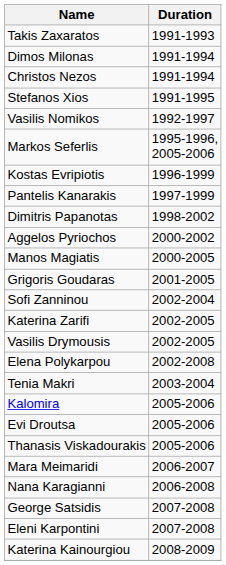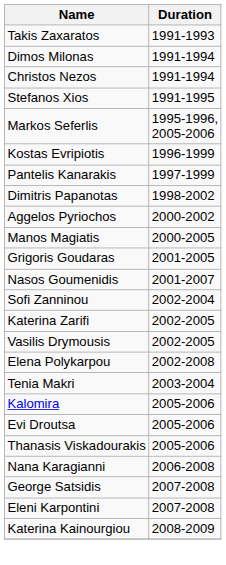- row: Vasilis Nomikos | 1992-1997
+ row: Nasos Goumenidis | 2001-2007
- row: Mara Meimaridi | 2006-2007
